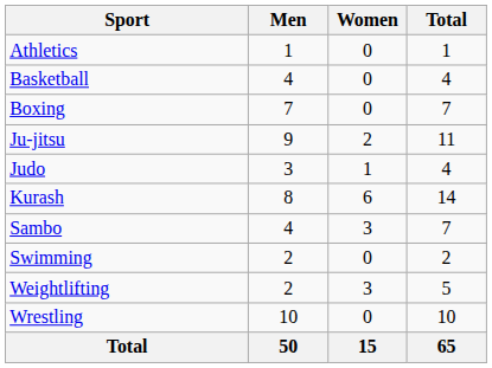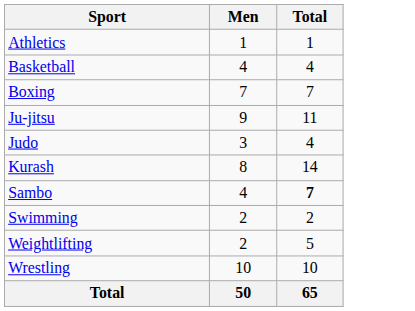- column: Women | 0 | 0 | 0 | 2 | 1 | 6 | 3 | 0 | 3 | 0 | 15
Sambo | Total: normal -> bold
